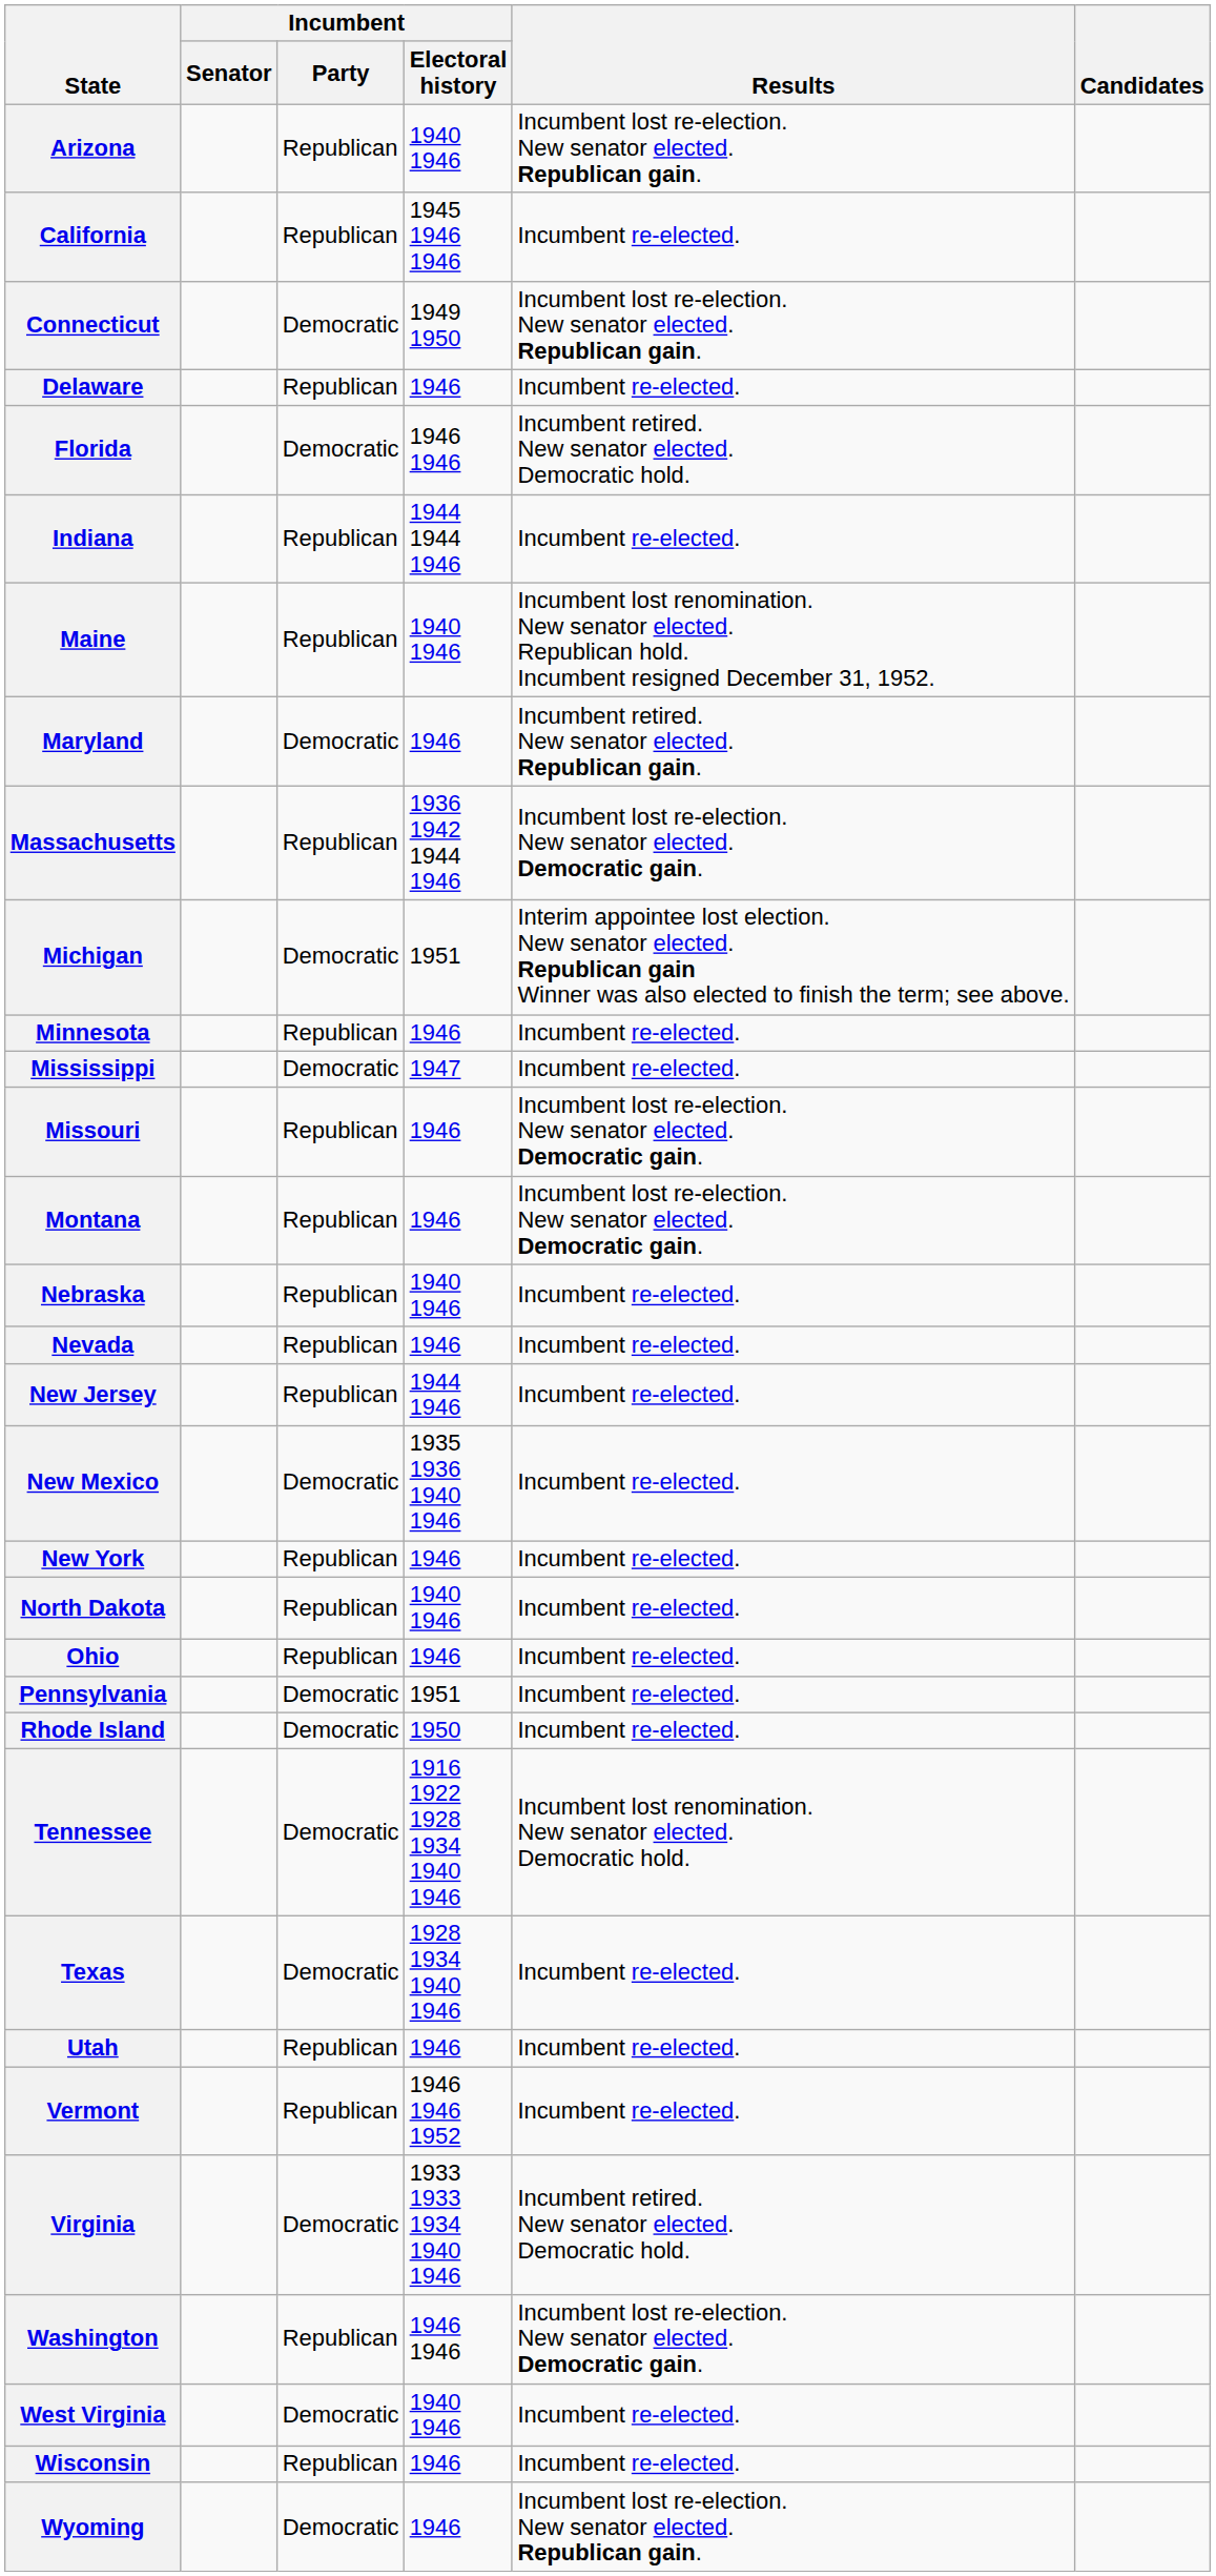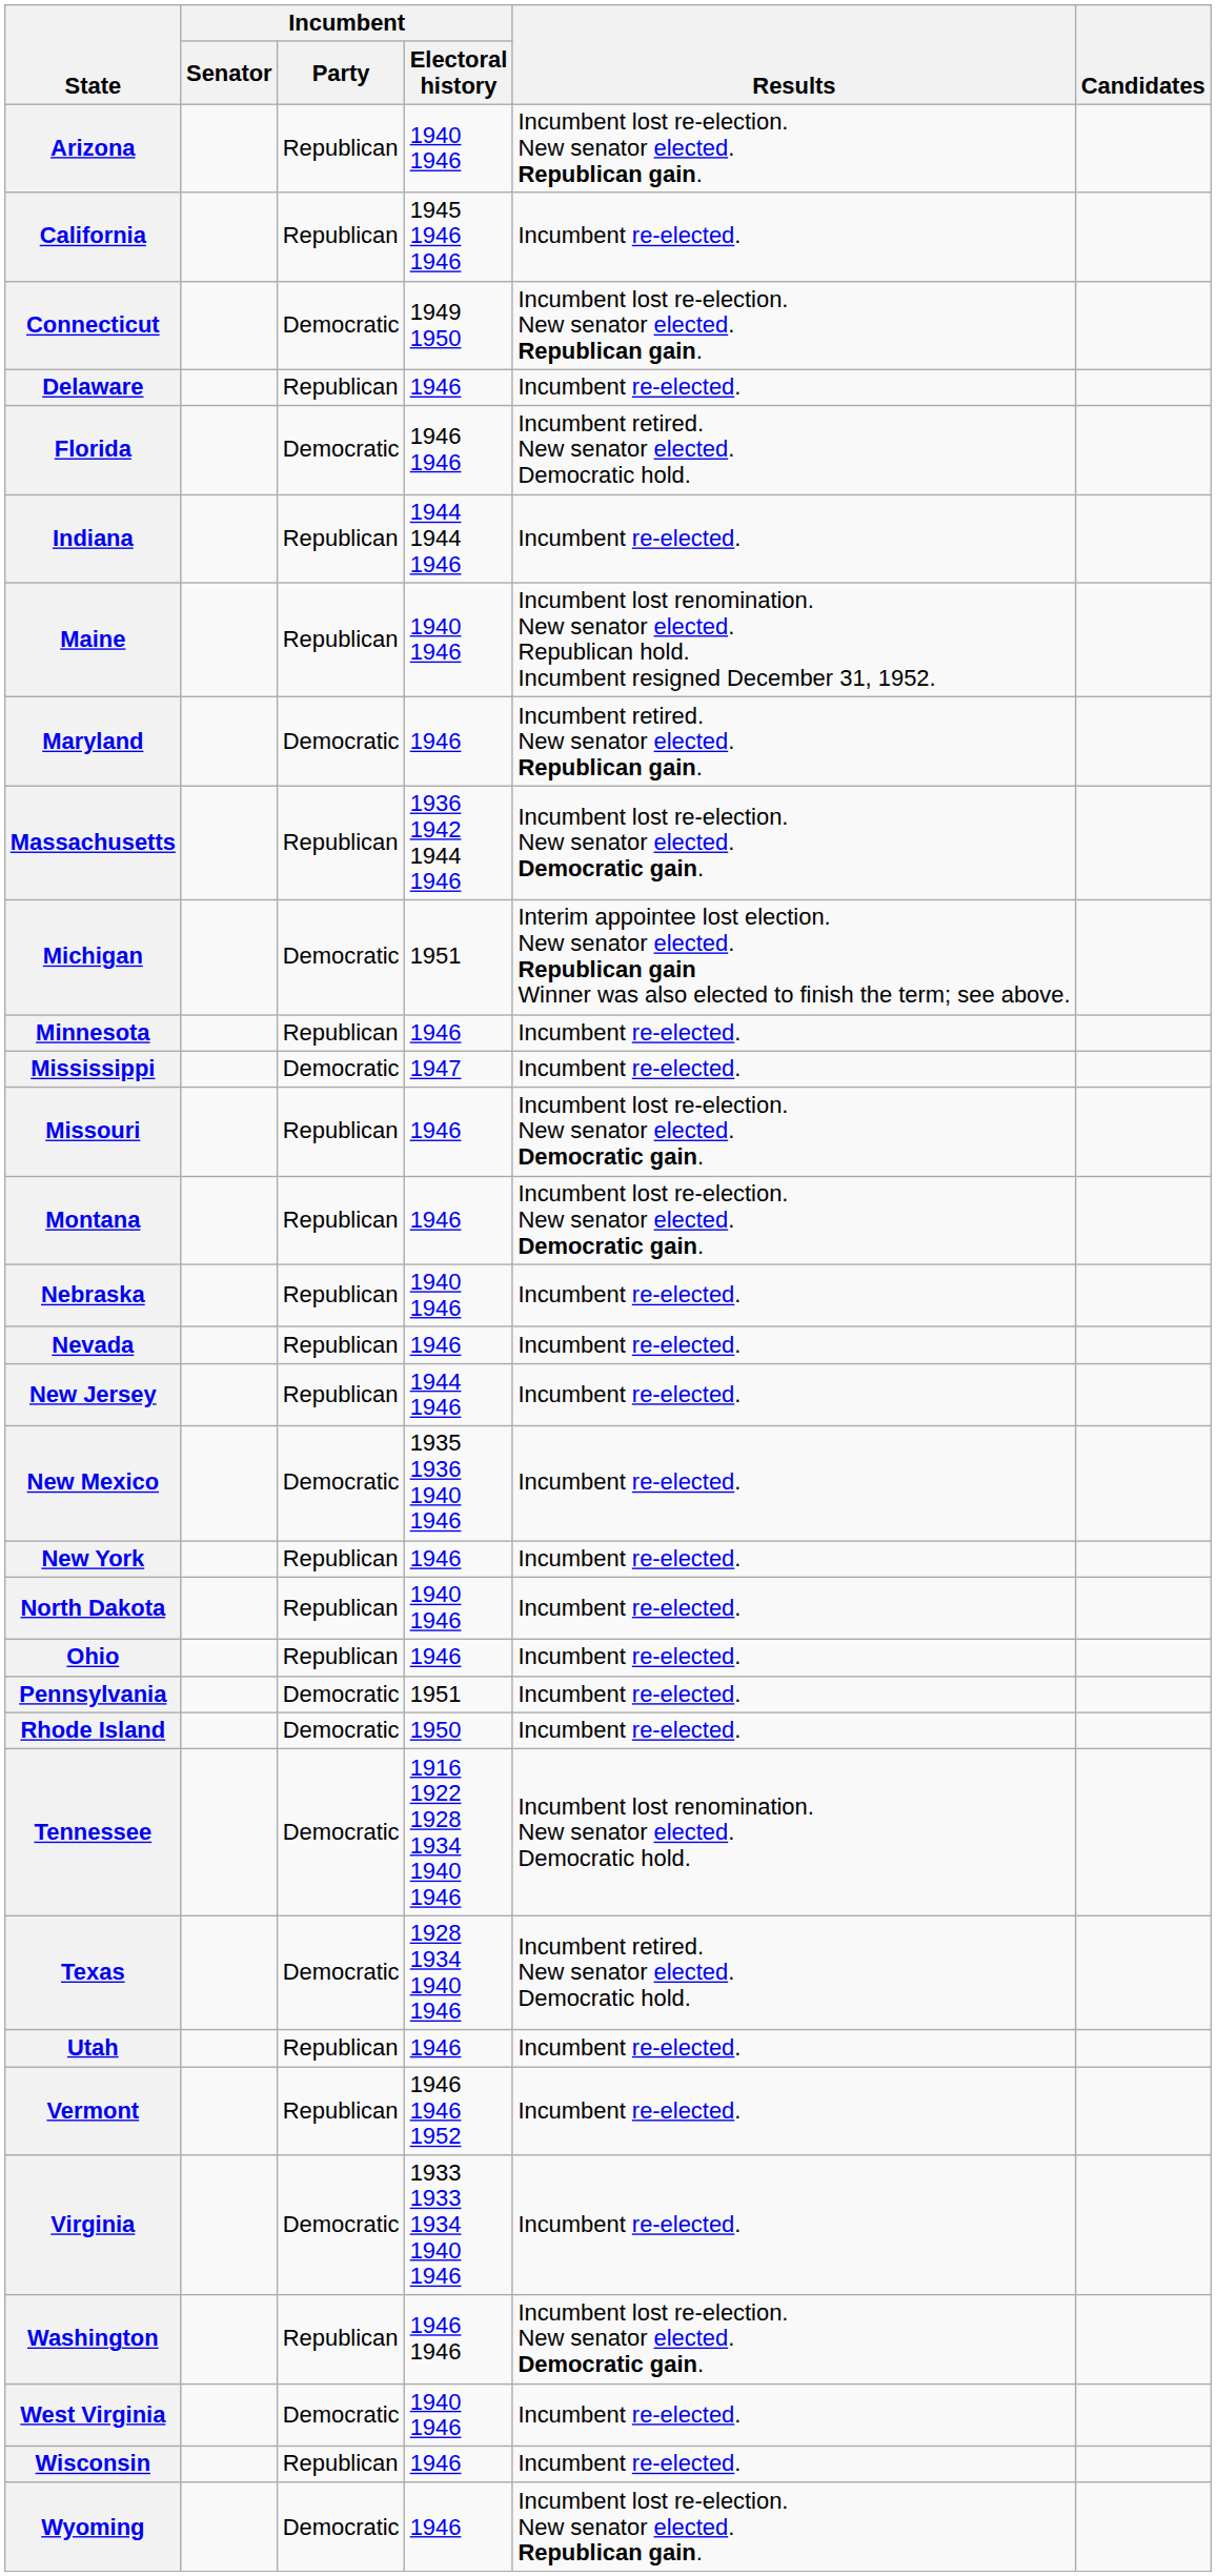Texas | Results: Incumbent re-elected. -> Incumbent retired. New senator elected. Democratic hold.
Virginia | Results: Incumbent retired. New senator elected. Democratic hold. -> Incumbent re-elected.
